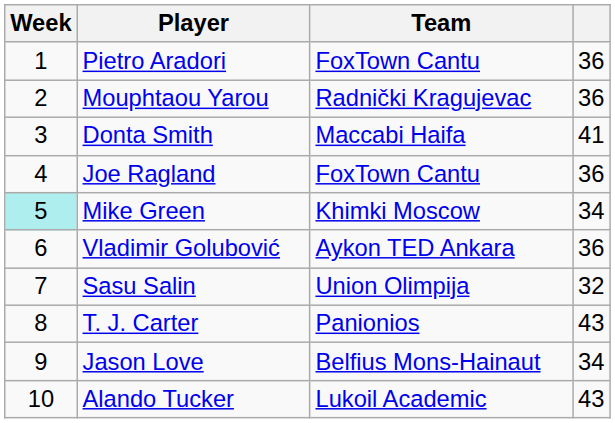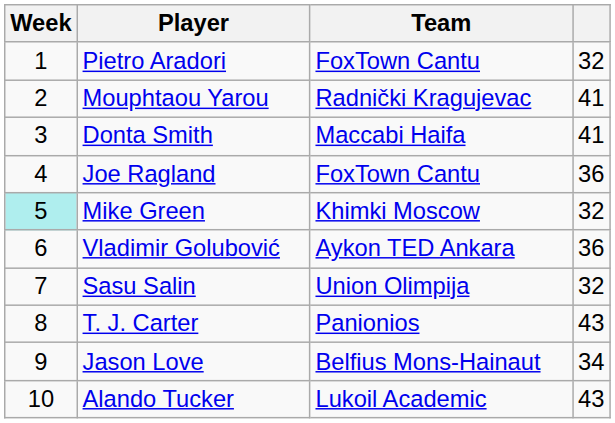Pietro Aradori | column 4: 36 -> 32
Mouphtaou Yarou | column 4: 36 -> 41
Mike Green | column 4: 34 -> 32
